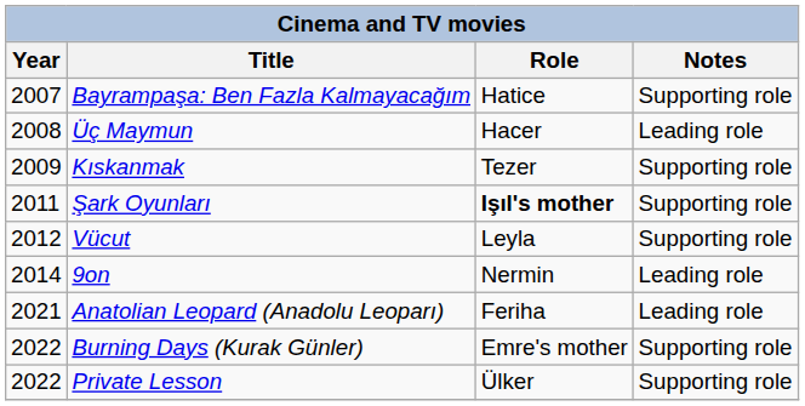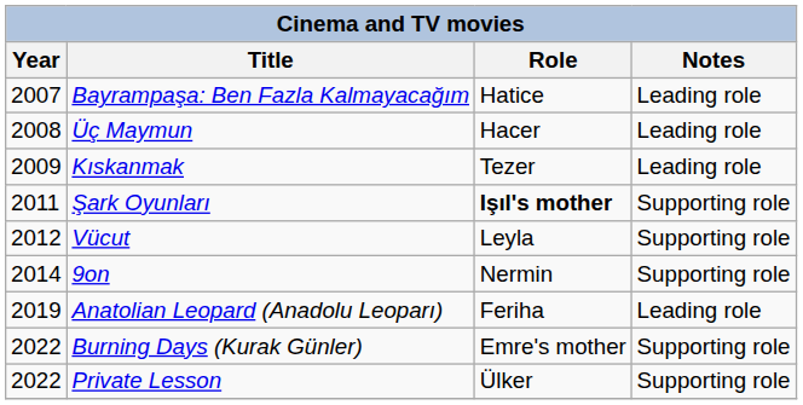Bayrampaşa: Ben Fazla Kalmayacağım | Notes: Supporting role -> Leading role
Kıskanmak | Notes: Supporting role -> Leading role
9on | Notes: Leading role -> Supporting role
Anatolian Leopard (Anadolu Leoparı) | Year: 2021 -> 2019
